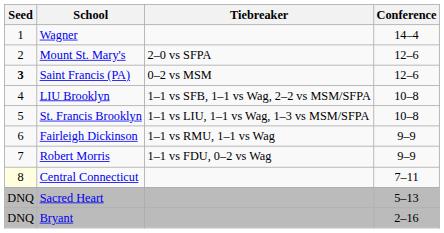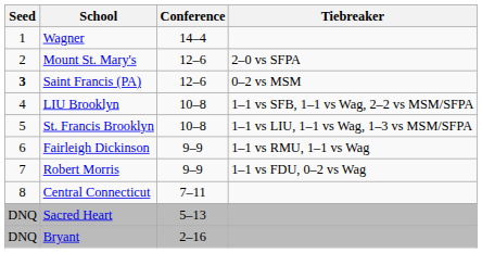columns swapped: Conference <-> Tiebreaker
Central Connecticut | Seed: lightyellow background -> no background
